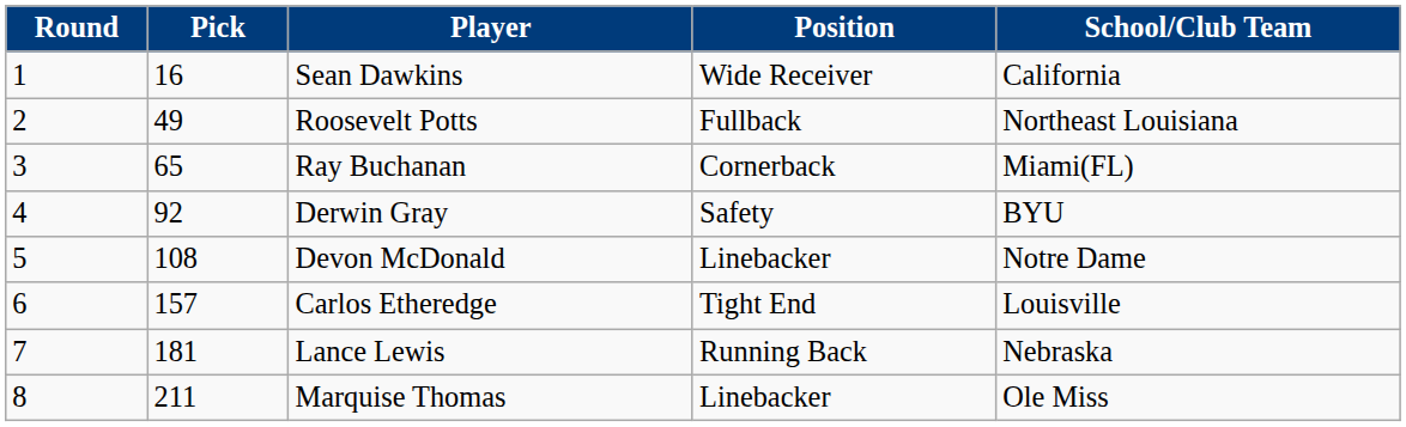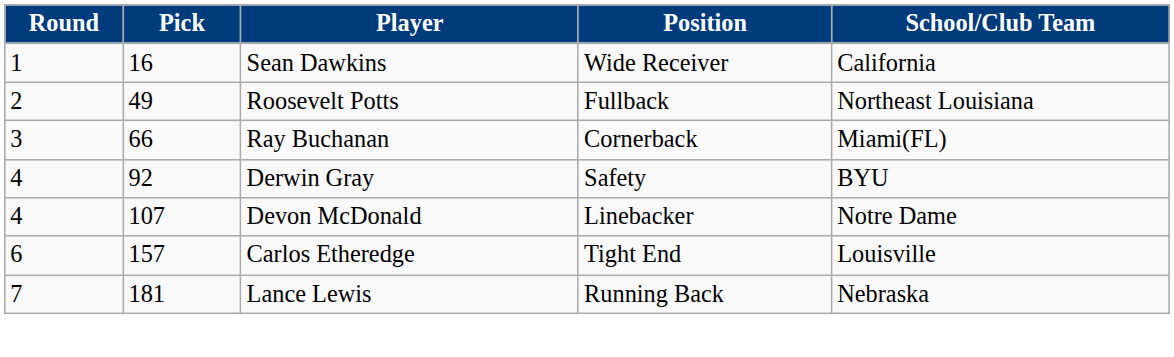Ray Buchanan | Pick: 65 -> 66
Devon McDonald | Round: 5 -> 4
Devon McDonald | Pick: 108 -> 107
- row: 8 | 211 | Marquise Thomas | Linebacker | Ole Miss
